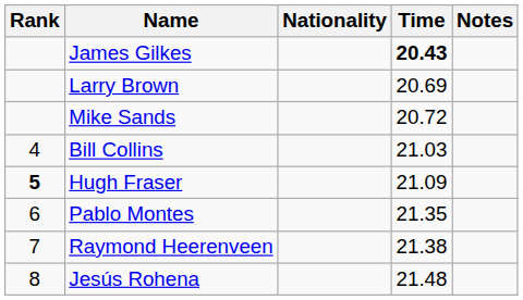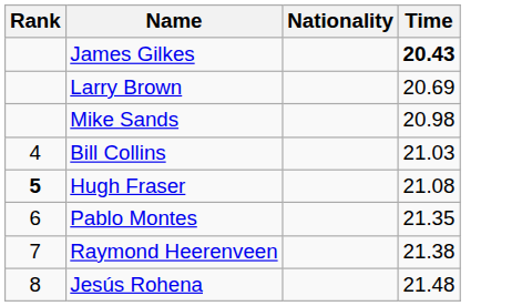- column: Notes
Mike Sands | Time: 20.72 -> 20.98
Hugh Fraser | Time: 21.09 -> 21.08
